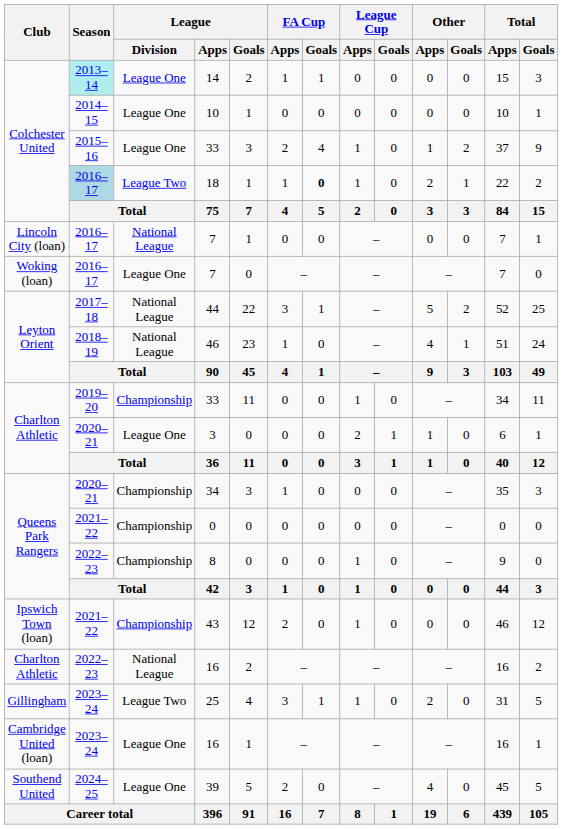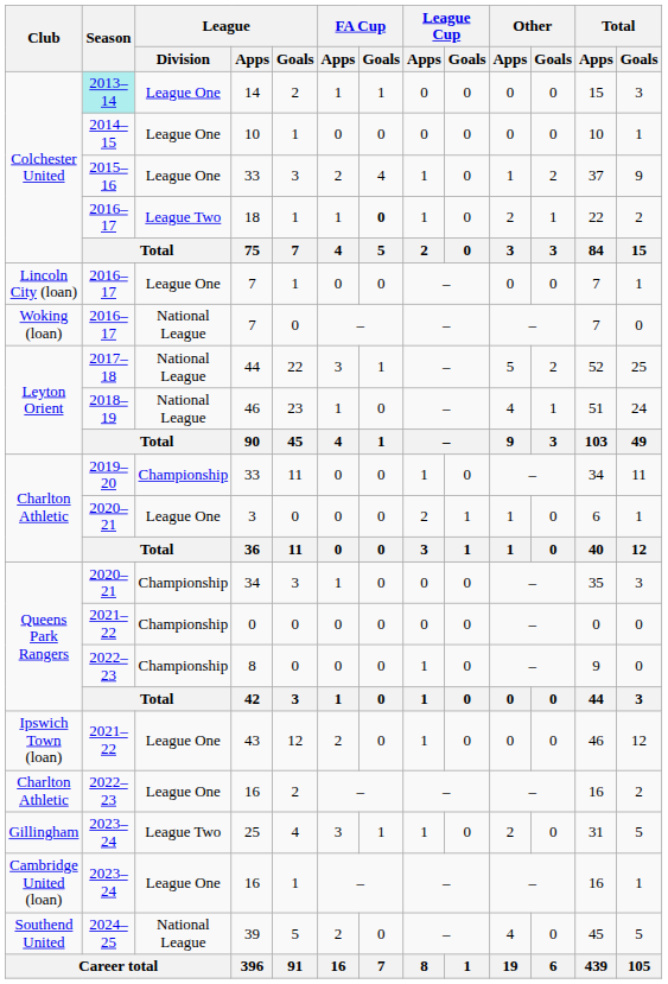18 | Season: lightblue background -> no background
Lincoln City (loan) / 7 | League / Division: National League -> League One
Woking (loan) / 7 | League / Division: League One -> National League
43 | League / Division: Championship -> League One
Charlton Athletic / 16 | League / Division: National League -> League One
39 | League / Division: League One -> National League
